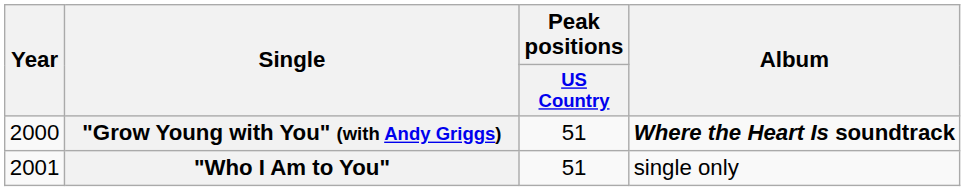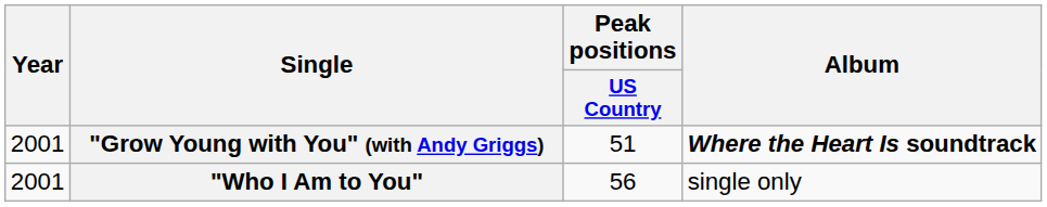"Grow Young with You" (with Andy Griggs) | Year: 2000 -> 2001
"Who I Am to You" | Peak positions / US Country: 51 -> 56
